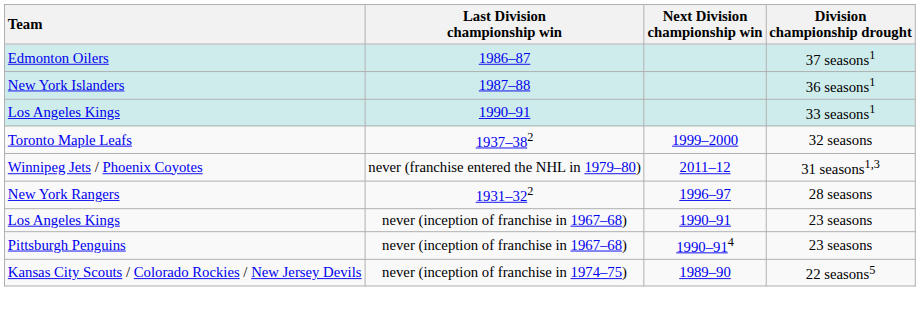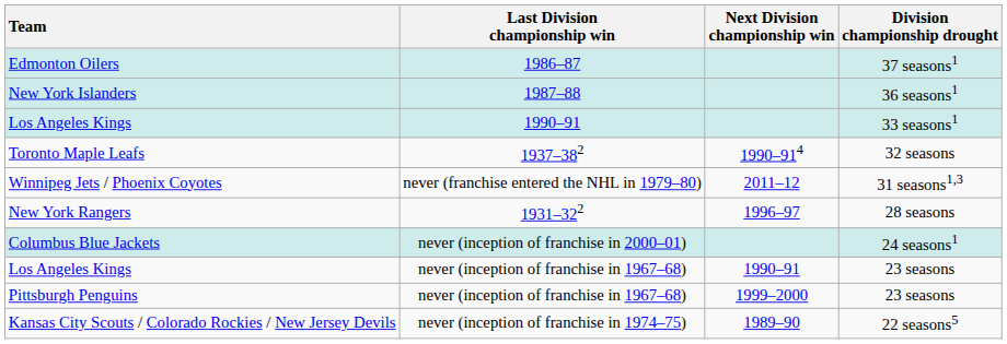Toronto Maple Leafs | Next Division championship win: 1999–2000 -> 1990–914
+ row: Columbus Blue Jackets | never (inception of franchise in 2000–01) | 24 seasons1
Pittsburgh Penguins | Next Division championship win: 1990–914 -> 1999–2000
